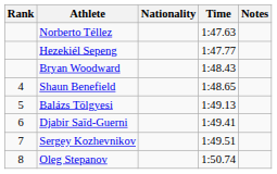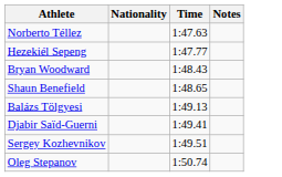- column: Rank | 4 | 5 | 6 | 7 | 8
